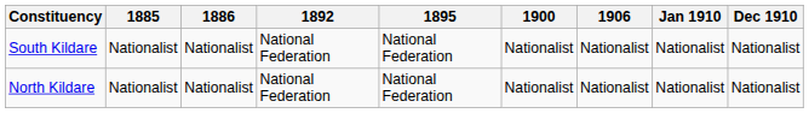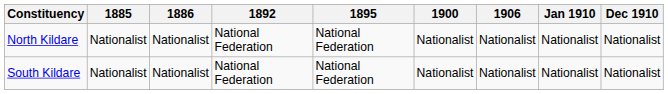rows swapped: North Kildare <-> South Kildare
